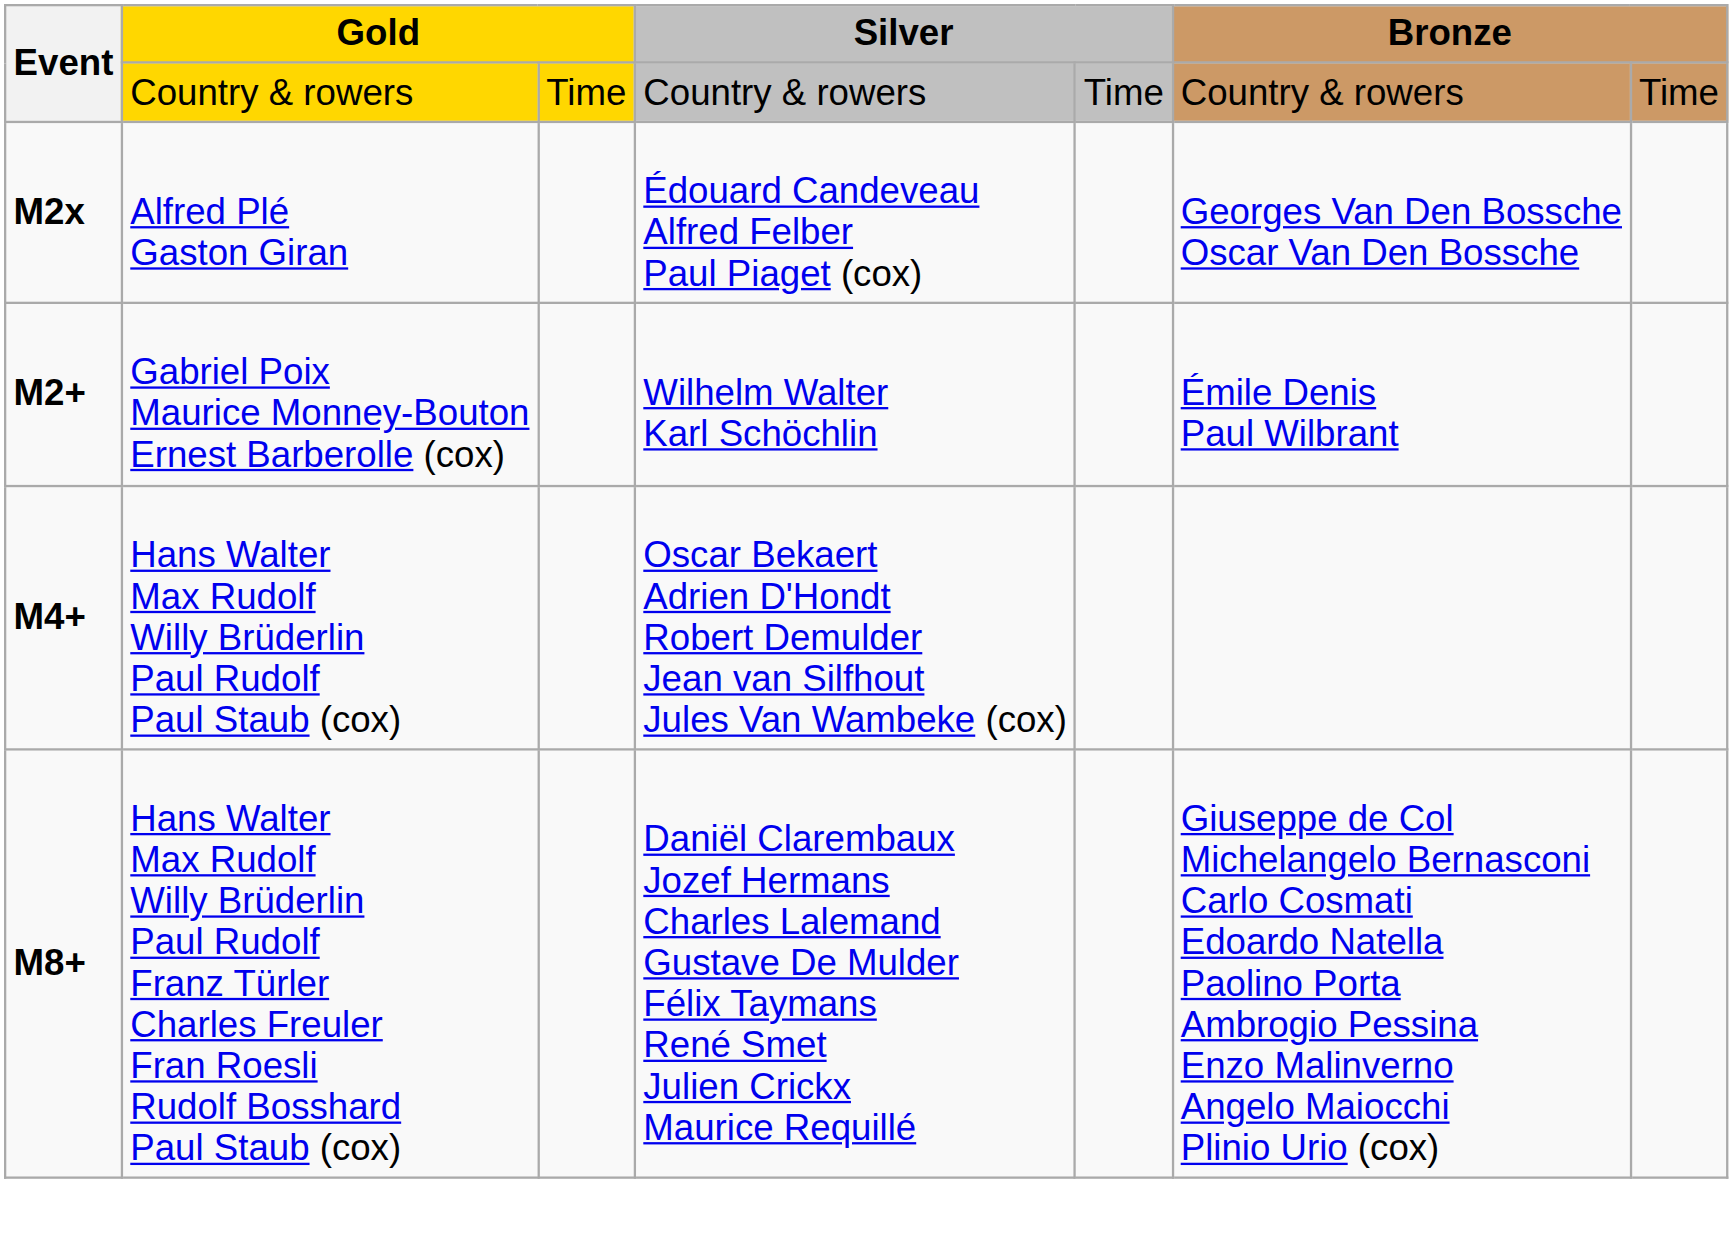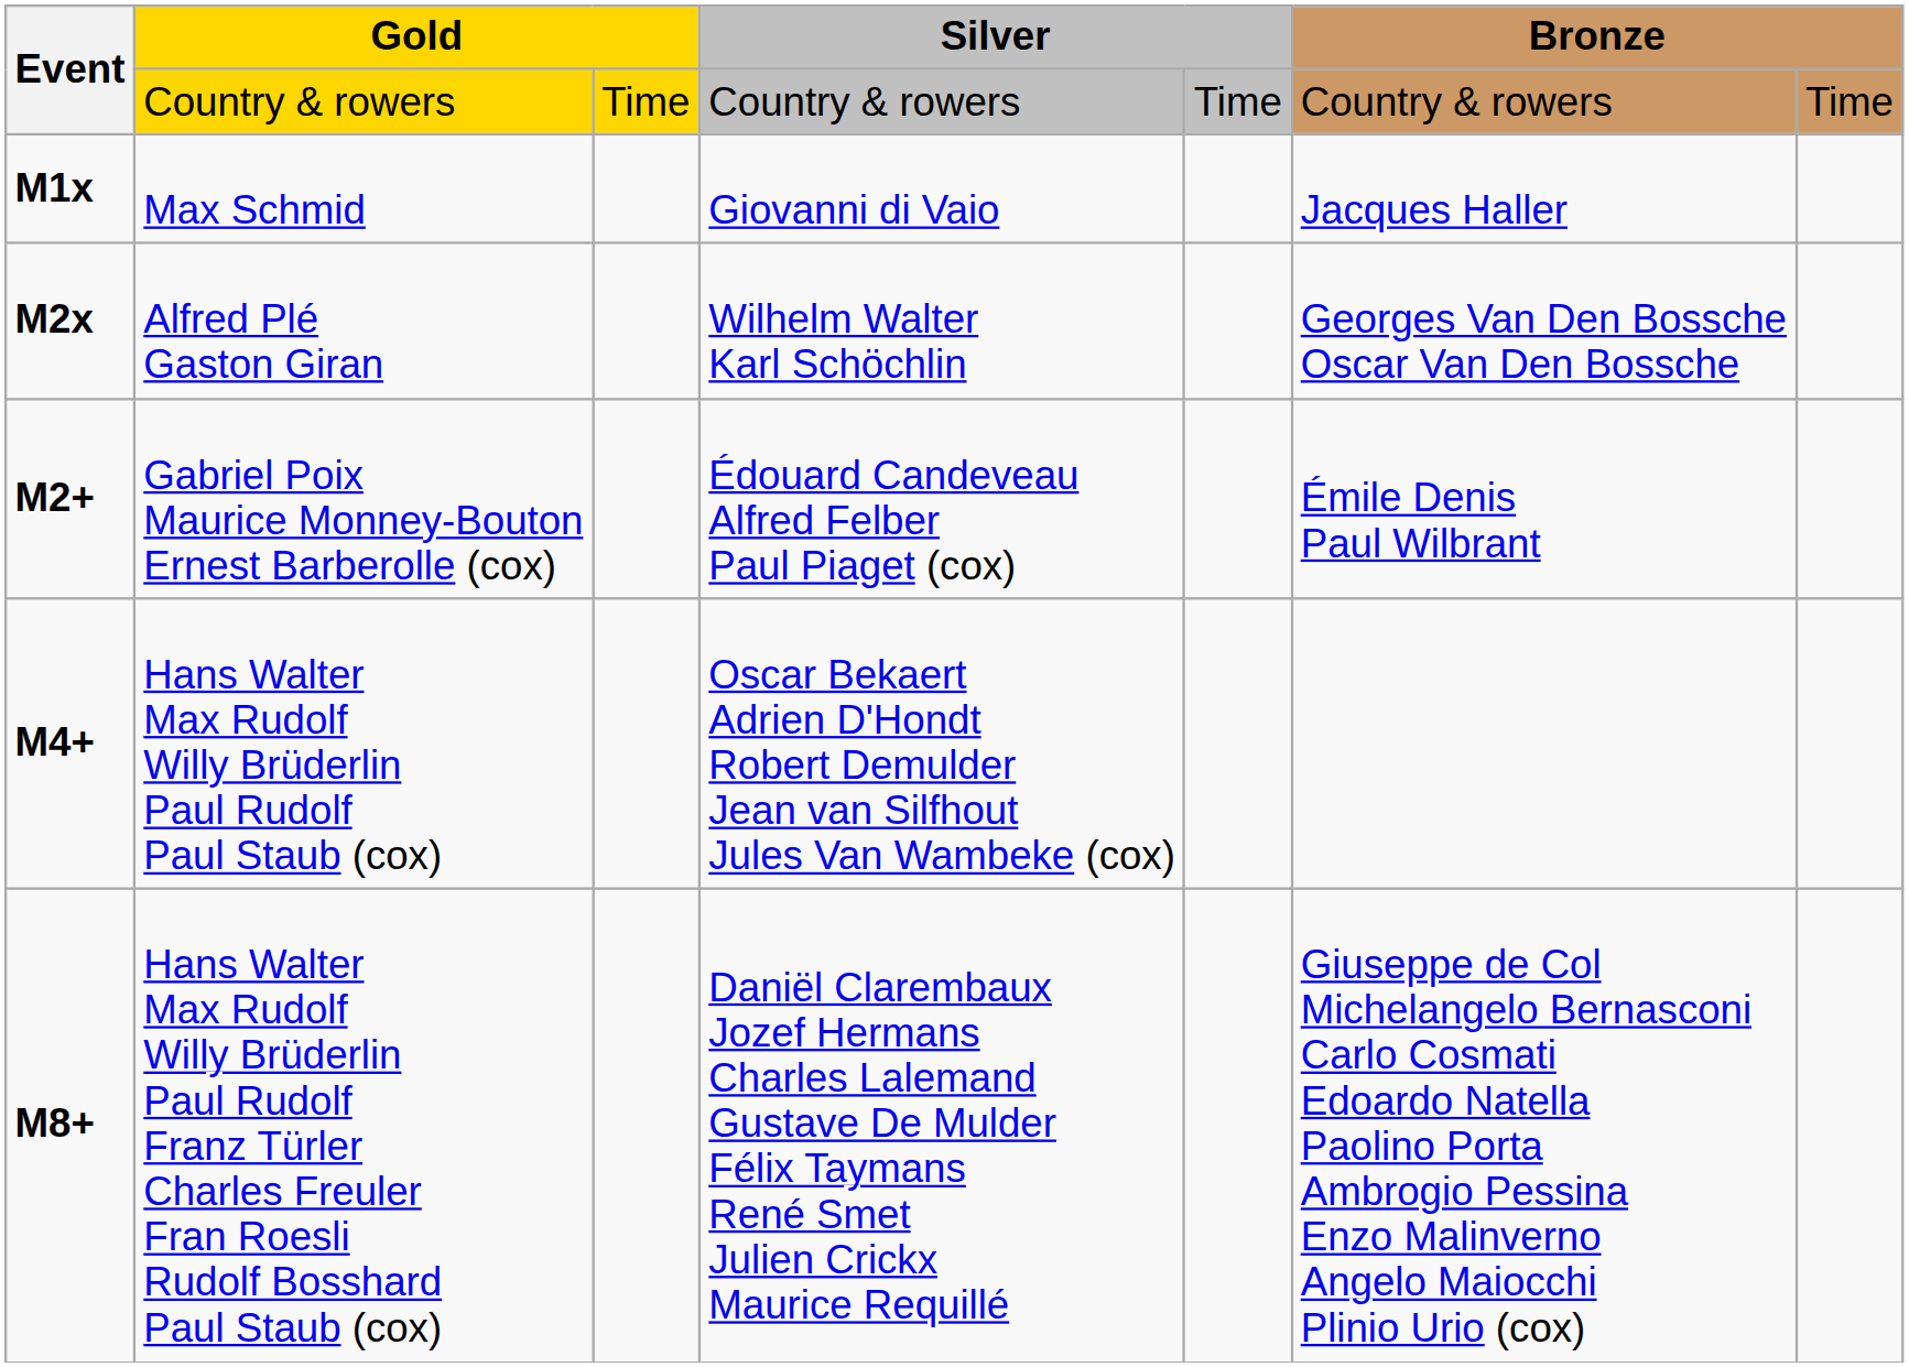+ row: M1x | Max Schmid | Giovanni di Vaio | Jacques Haller
M2x | column 4: Édouard Candeveau Alfred Felber Paul Piaget (cox) -> Wilhelm Walter Karl Schöchlin
M2+ | column 4: Wilhelm Walter Karl Schöchlin -> Édouard Candeveau Alfred Felber Paul Piaget (cox)
